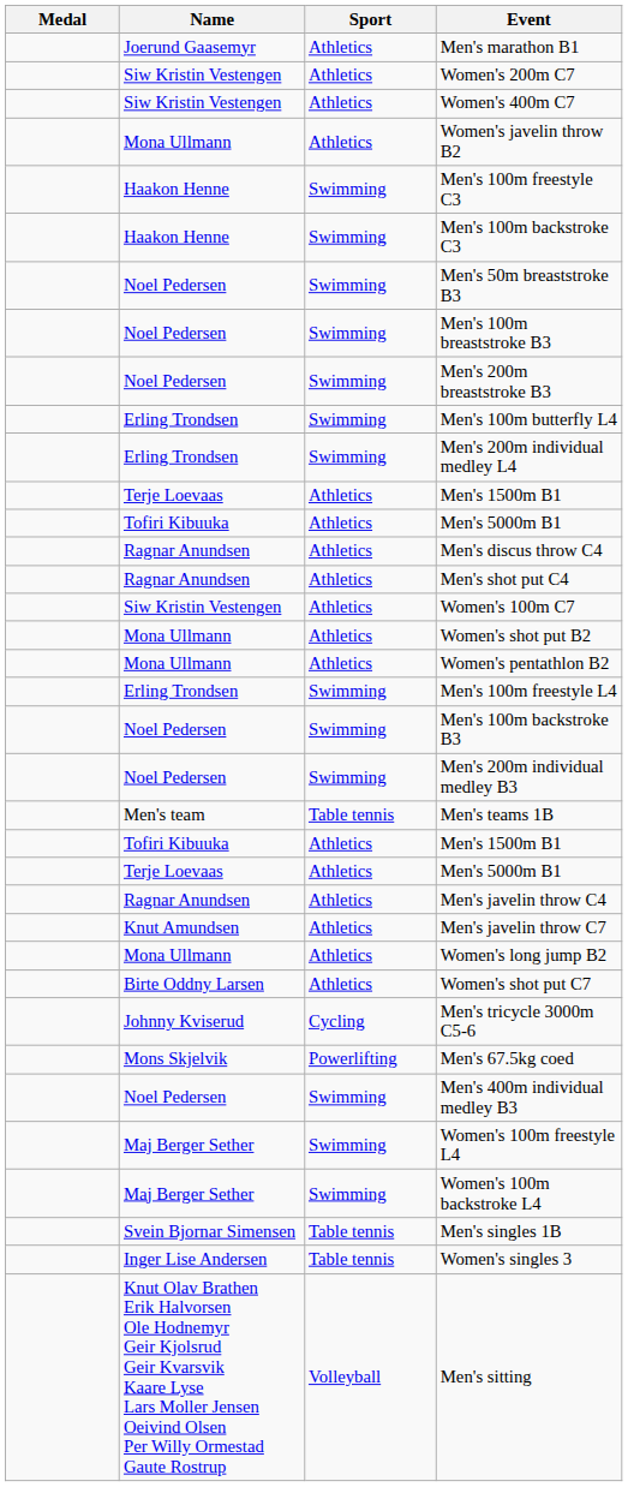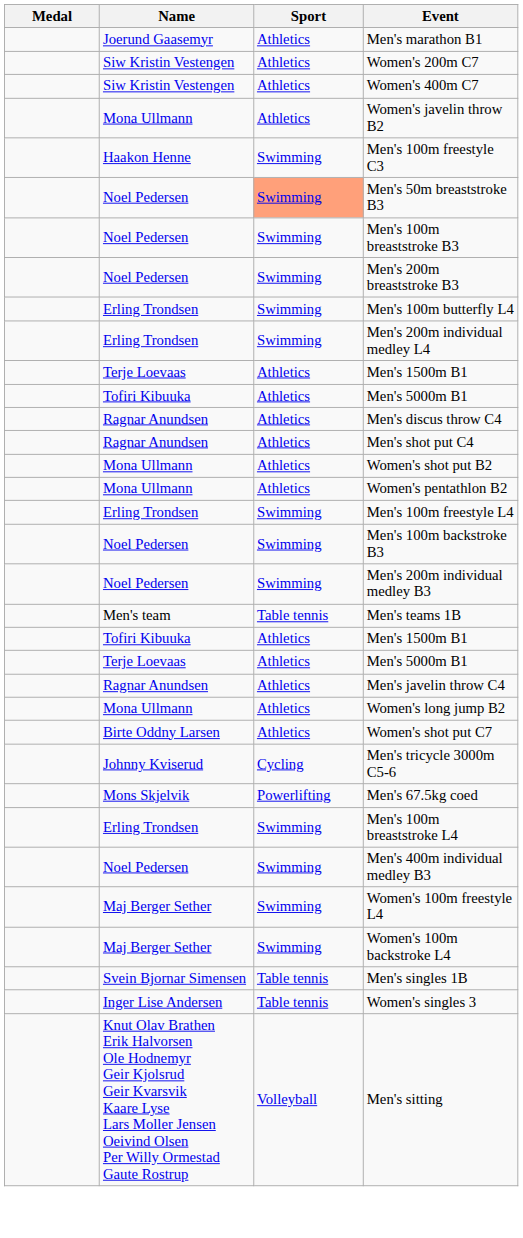- row: Haakon Henne | Swimming | Men's 100m backstroke C3
Men's 50m breaststroke B3 | Sport: no background -> lightsalmon background
- row: Siw Kristin Vestengen | Athletics | Women's 100m C7
- row: Knut Amundsen | Athletics | Men's javelin throw C7
+ row: Erling Trondsen | Swimming | Men's 100m breaststroke L4
